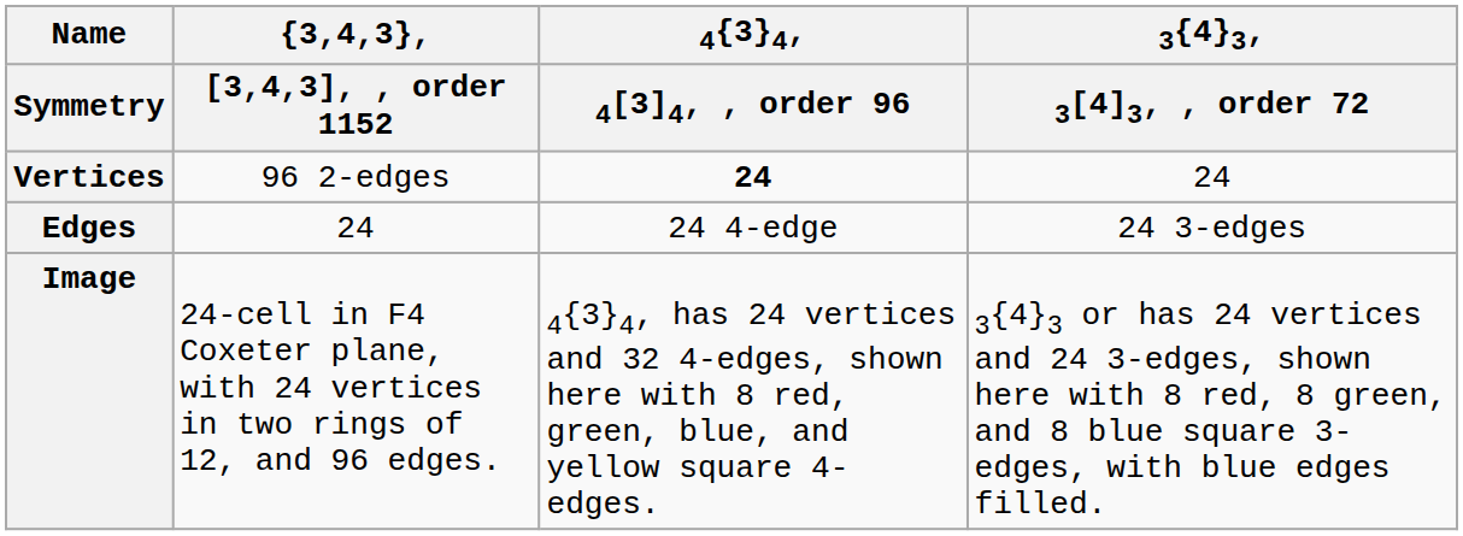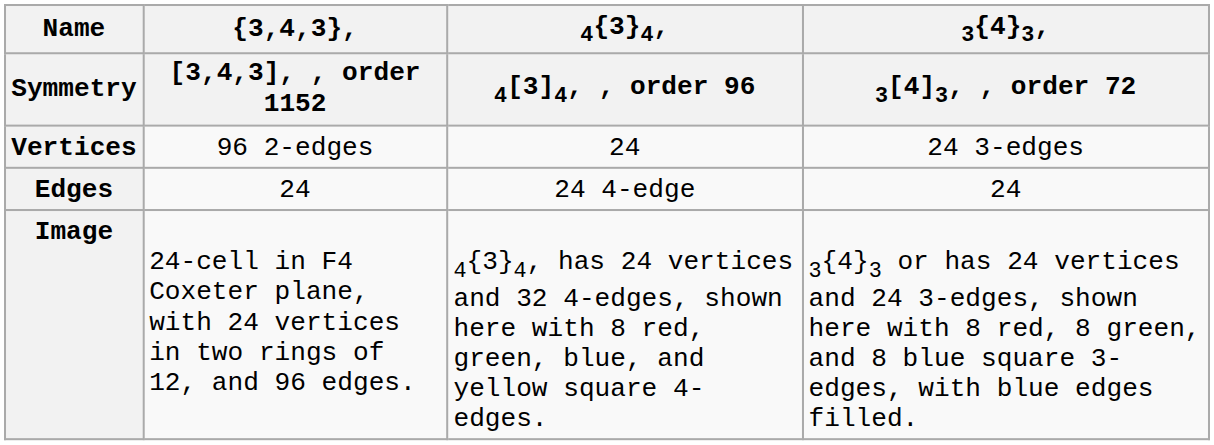Vertices | 4{3}4, / 4[3]4, , order 96: bold -> normal
Vertices | 3{4}3, / 3[4]3, , order 72: 24 -> 24 3-edges
Edges | 3{4}3, / 3[4]3, , order 72: 24 3-edges -> 24
